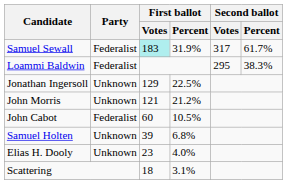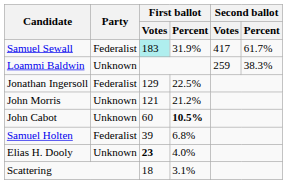Samuel Sewall | Second ballot / Votes: 317 -> 417
Loammi Baldwin | Party: Federalist -> Unknown
Loammi Baldwin | Second ballot / Votes: 295 -> 259
Jonathan Ingersoll | Party: Unknown -> Federalist
John Cabot | Party: Federalist -> Unknown
John Cabot | First ballot / Percent: normal -> bold
Samuel Holten | Party: Unknown -> Federalist
Elias H. Dooly | First ballot / Votes: normal -> bold
